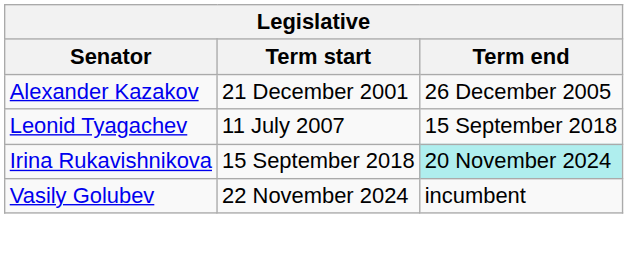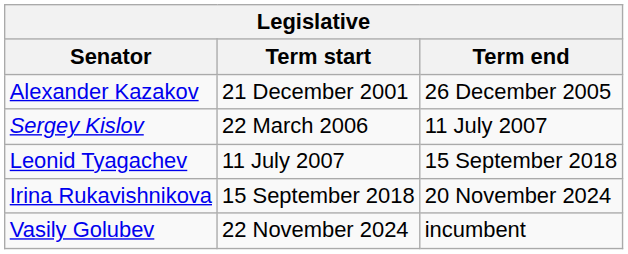+ row: Sergey Kislov | 22 March 2006 | 11 July 2007
Irina Rukavishnikova | Term end: paleturquoise background -> no background
